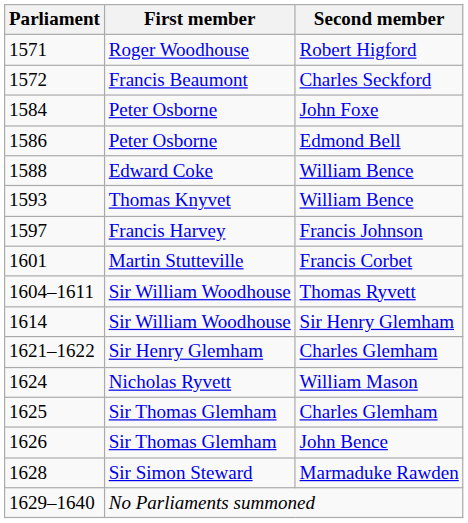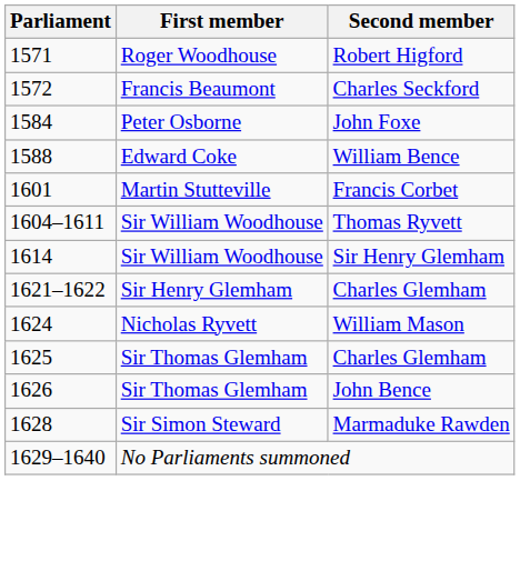- row: 1586 | Peter Osborne | Edmond Bell
- row: 1593 | Thomas Knyvet | William Bence
- row: 1597 | Francis Harvey | Francis Johnson
